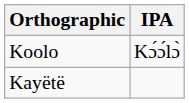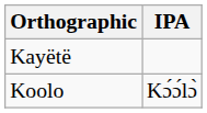rows swapped: Koolo <-> Kayëtë
